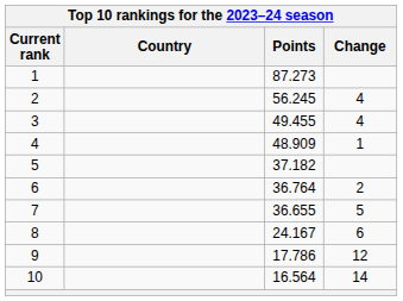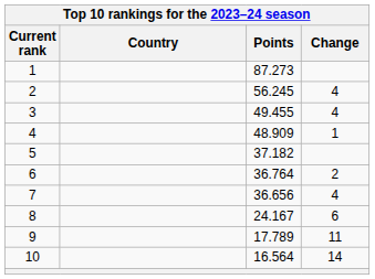7 | Points: 36.655 -> 36.656
7 | Change: 5 -> 4
9 | Points: 17.786 -> 17.789
9 | Change: 12 -> 11
